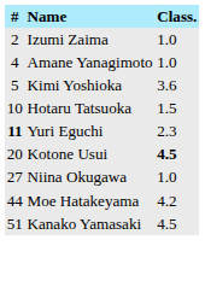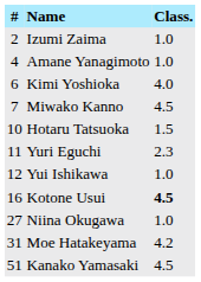Kimi Yoshioka | #: 5 -> 6
Kimi Yoshioka | Class.: 3.6 -> 4.0
+ row: 7 | Miwako Kanno | 4.5
Yuri Eguchi | #: bold -> normal
+ row: 12 | Yui Ishikawa | 1.0
Kotone Usui | #: 20 -> 16
Moe Hatakeyama | #: 44 -> 31
